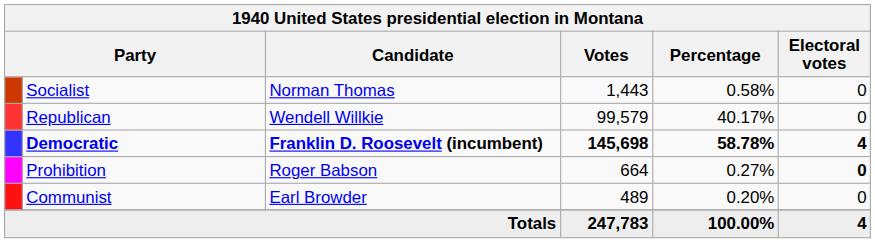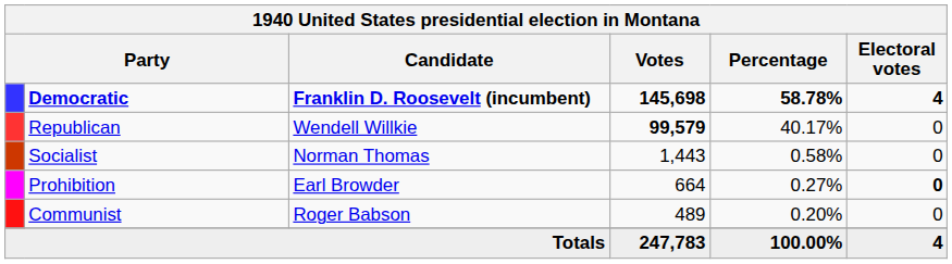rows swapped: Democratic <-> Socialist
Republican | Votes: normal -> bold
Prohibition | Candidate: Roger Babson -> Earl Browder
Communist | Candidate: Earl Browder -> Roger Babson
